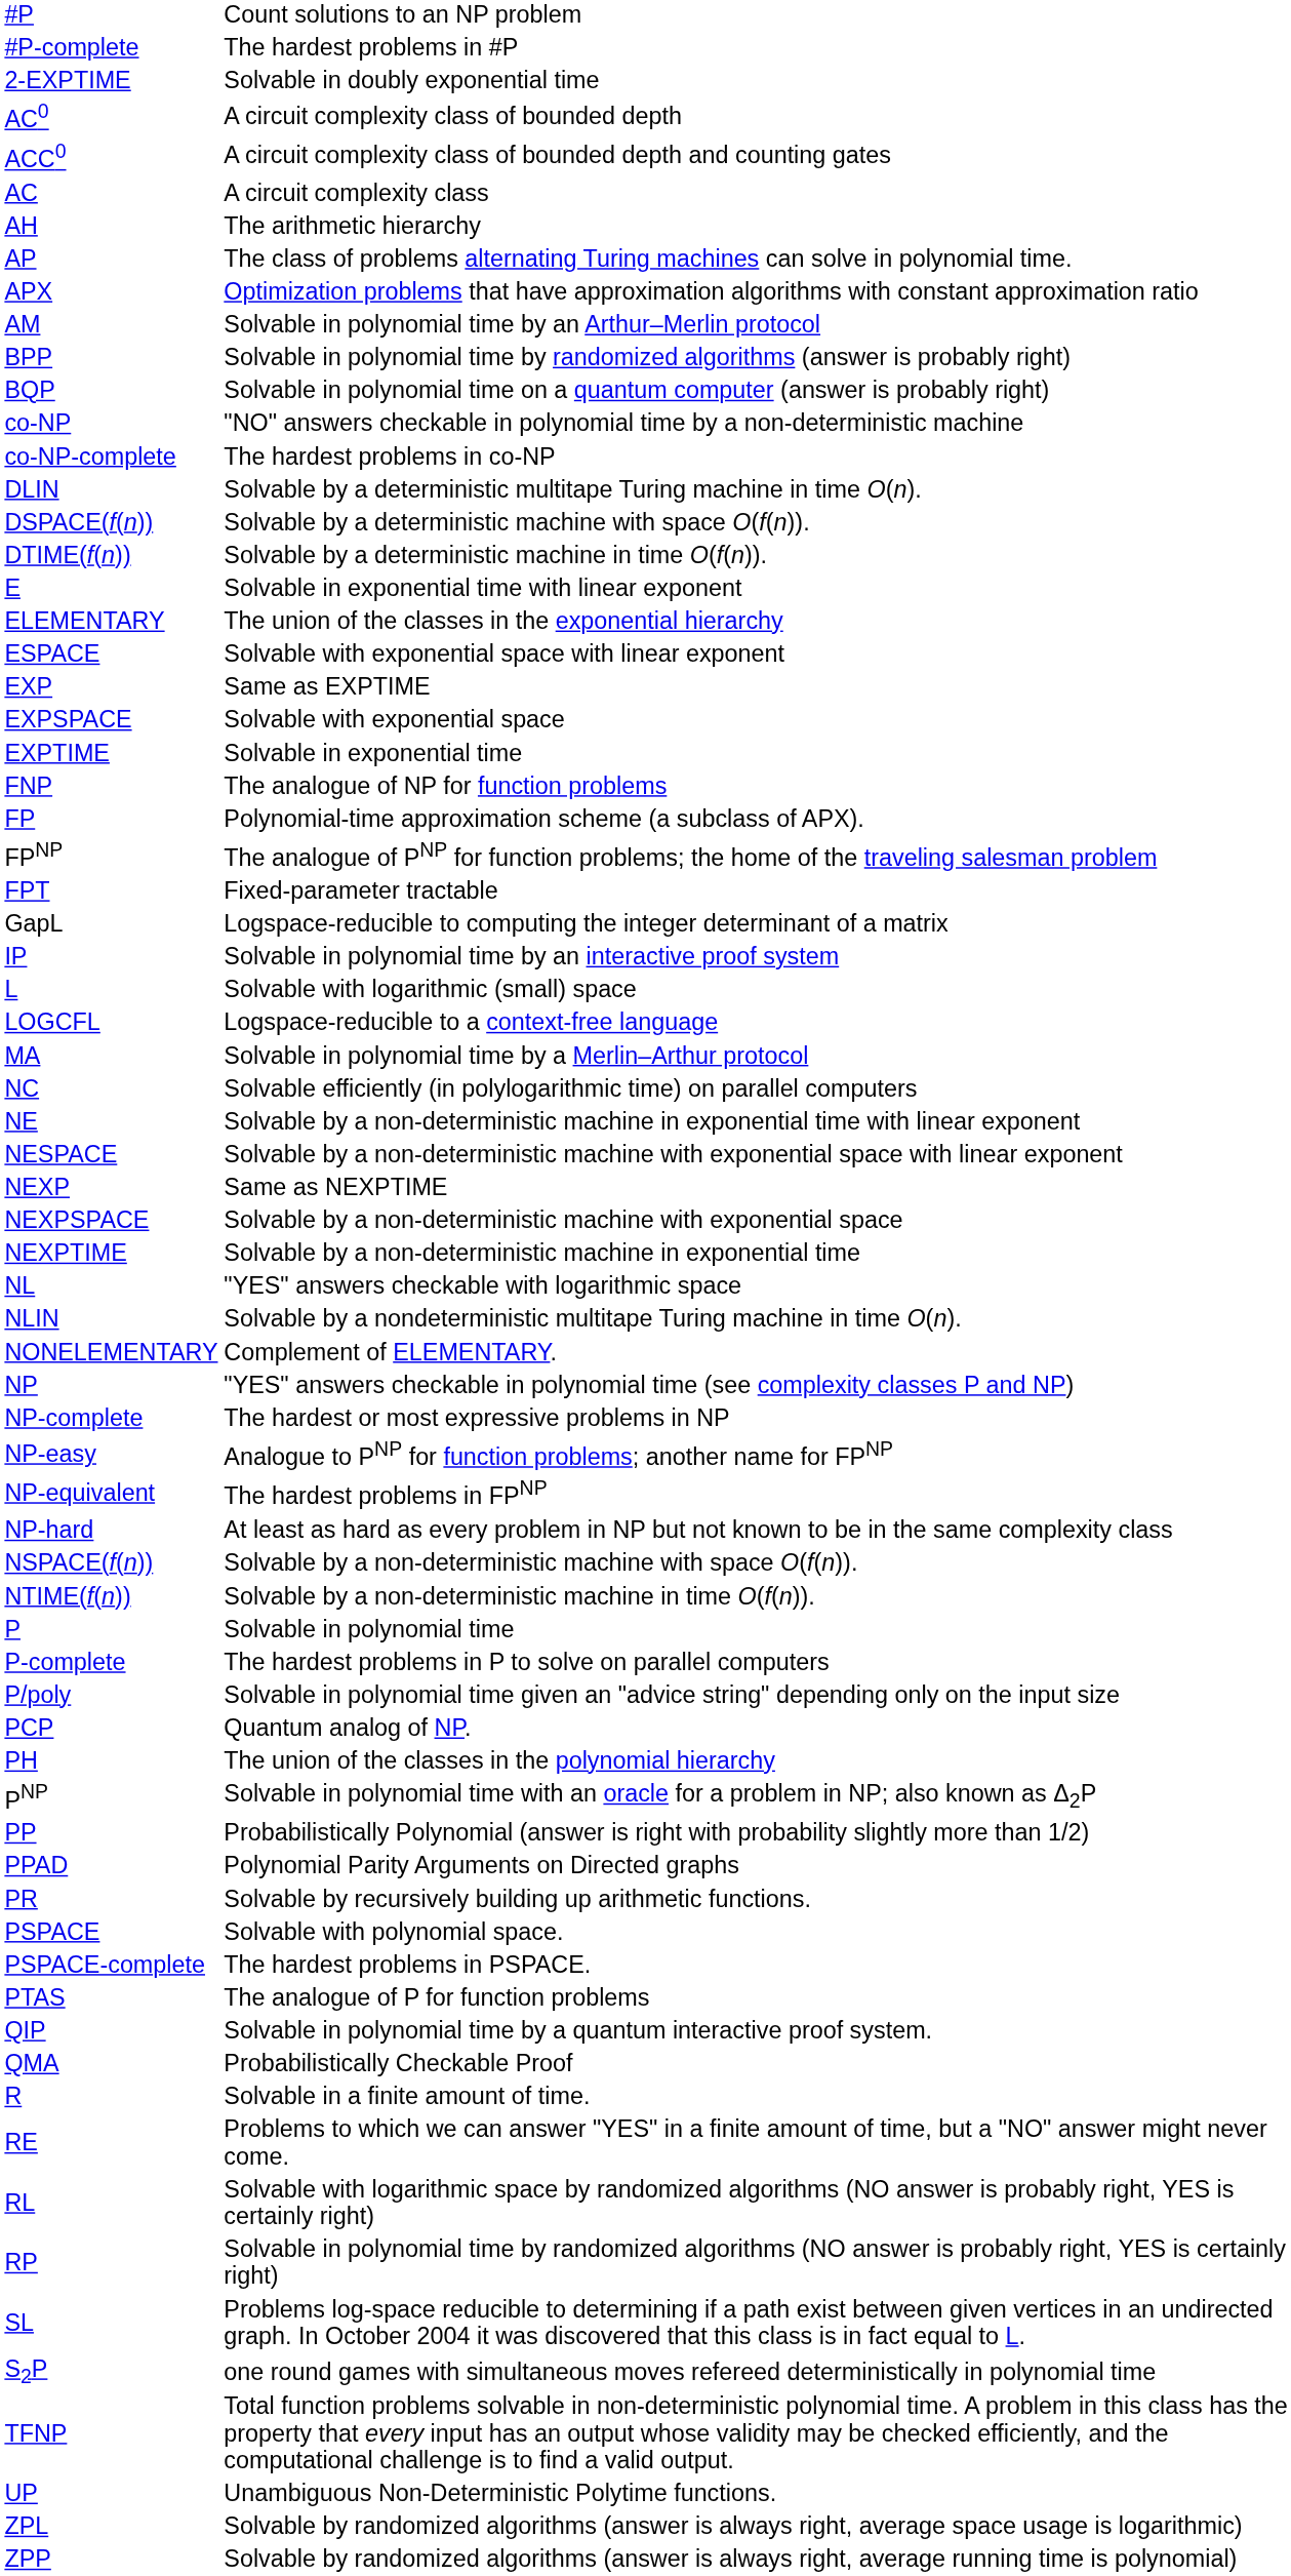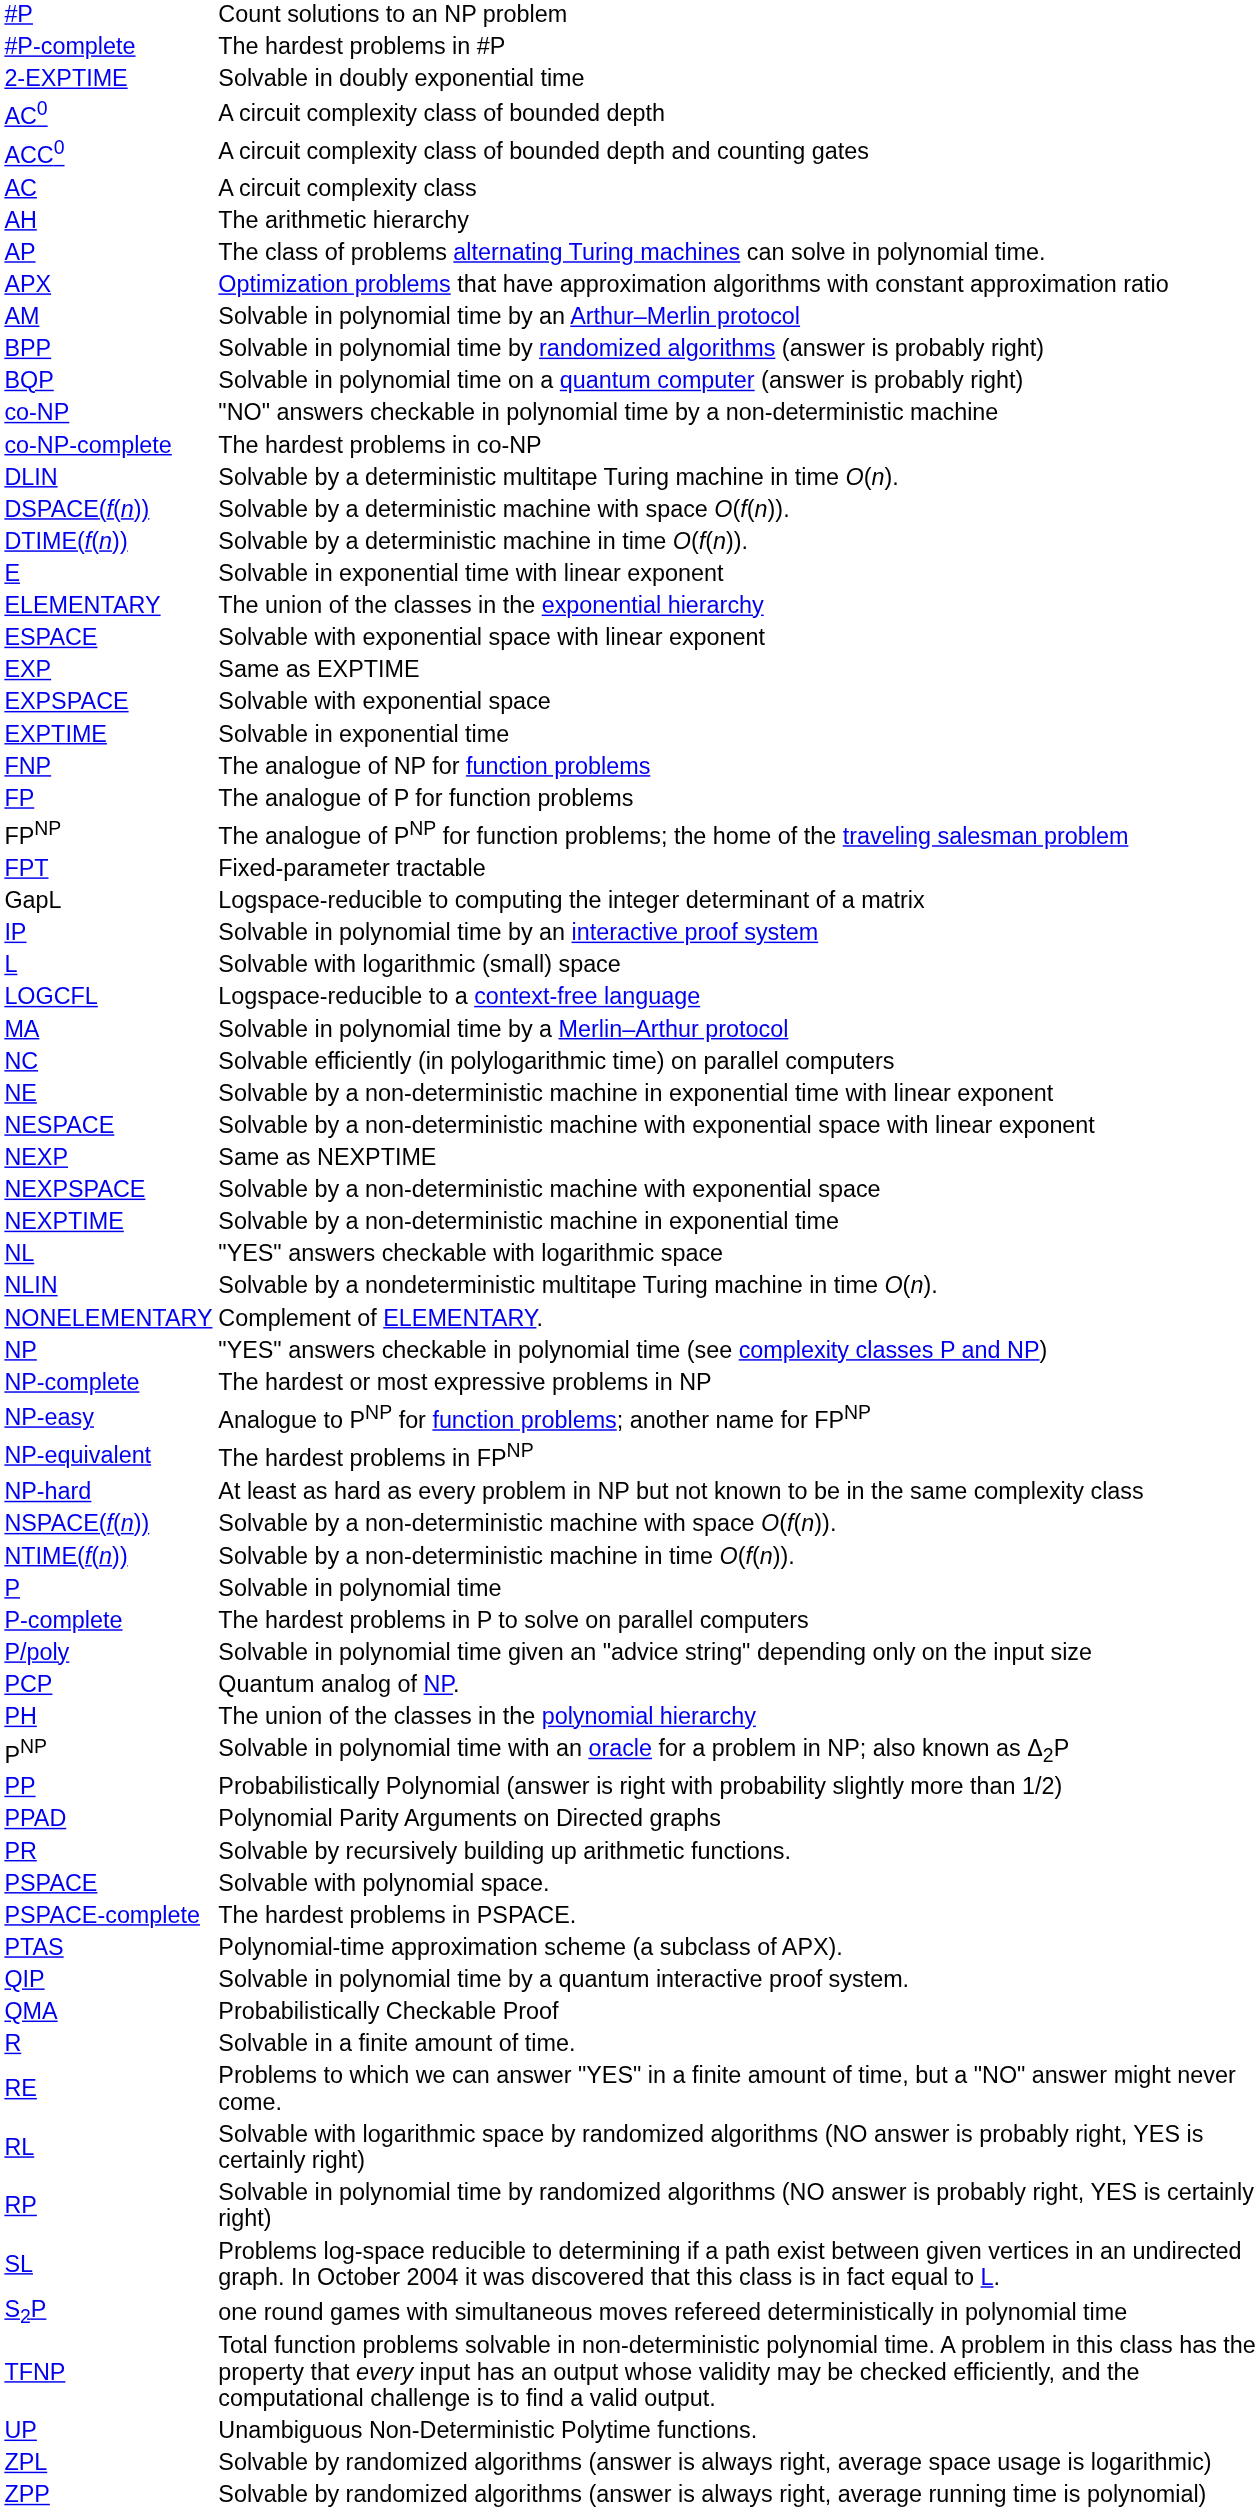FP | column 2: Polynomial-time approximation scheme (a subclass of APX). -> The analogue of P for function problems
PTAS | column 2: The analogue of P for function problems -> Polynomial-time approximation scheme (a subclass of APX).
